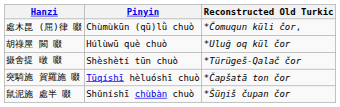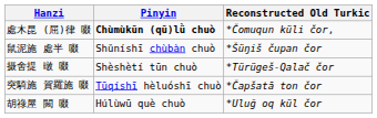處木昆 (屈)律 啜 | Pinyin: normal -> bold
rows swapped: 胡祿屋 闕 啜 <-> 鼠泥施 處半 啜
